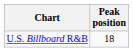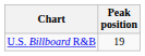U.S. Billboard R&B | Peak position: 18 -> 19
